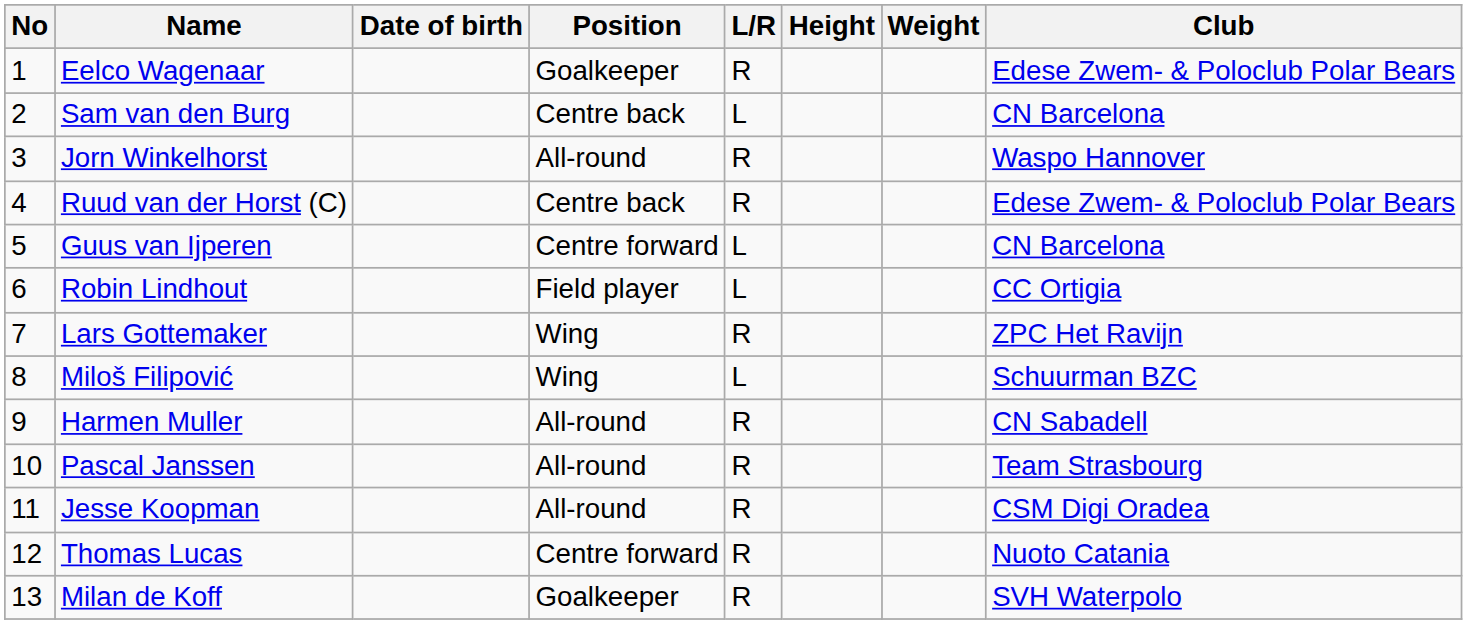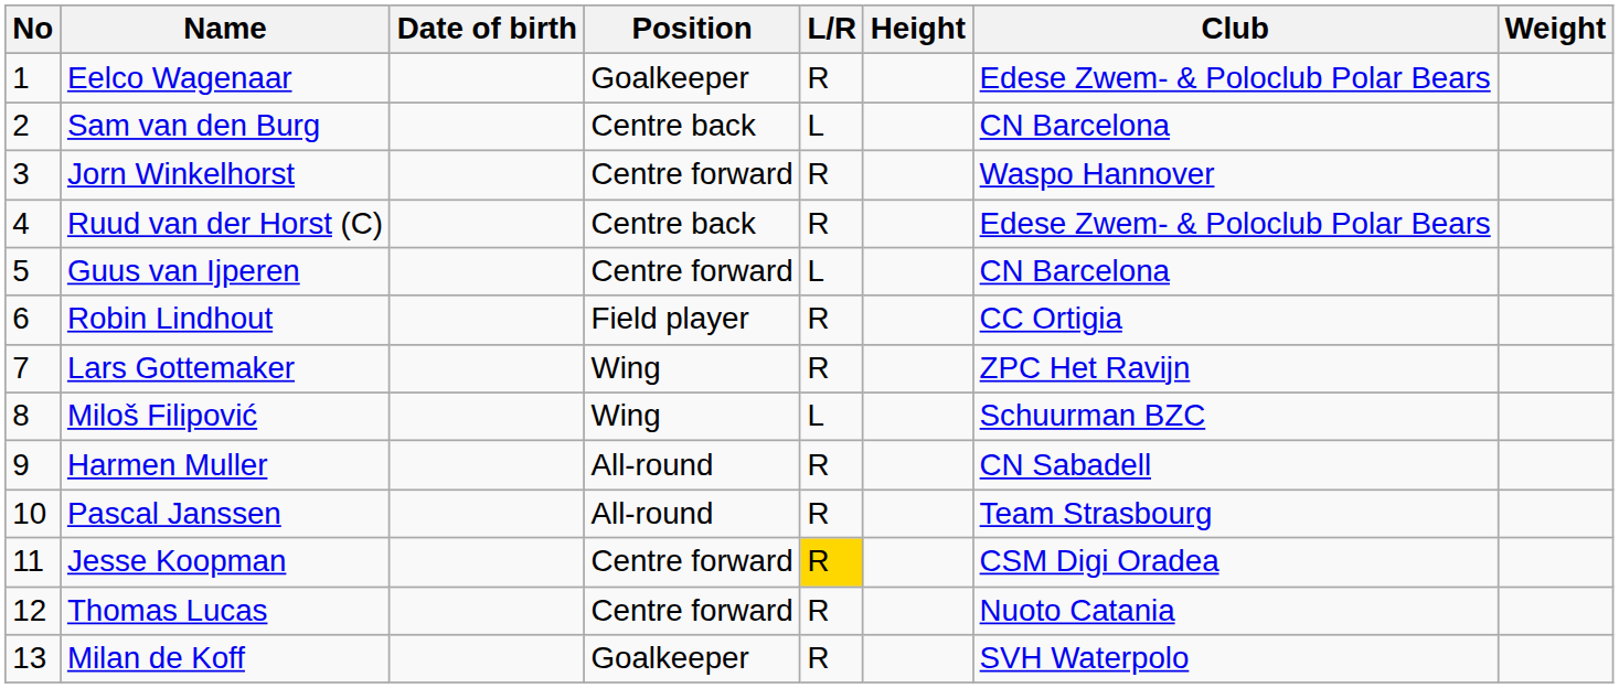columns swapped: Weight <-> Club
Jorn Winkelhorst | Position: All-round -> Centre forward
Robin Lindhout | L/R: L -> R
Jesse Koopman | Position: All-round -> Centre forward
Jesse Koopman | L/R: no background -> gold background
